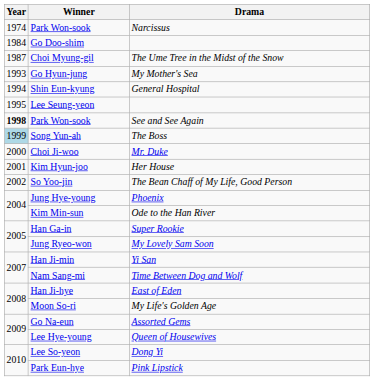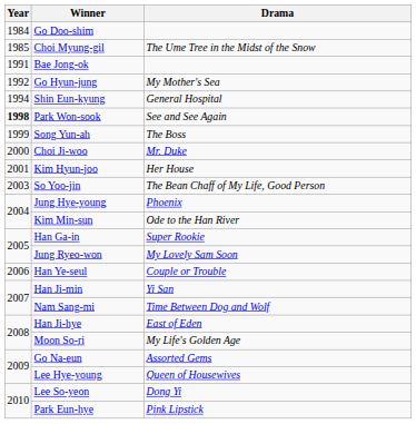- row: 1974 | Park Won-sook | Narcissus
Choi Myung-gil | Year: 1987 -> 1985
+ row: 1991 | Bae Jong-ok
Go Hyun-jung | Year: 1993 -> 1992
- row: 1995 | Lee Seung-yeon
Song Yun-ah | Year: lightblue background -> no background
So Yoo-jin | Year: 2002 -> 2003
+ row: 2006 | Han Ye-seul | Couple or Trouble
